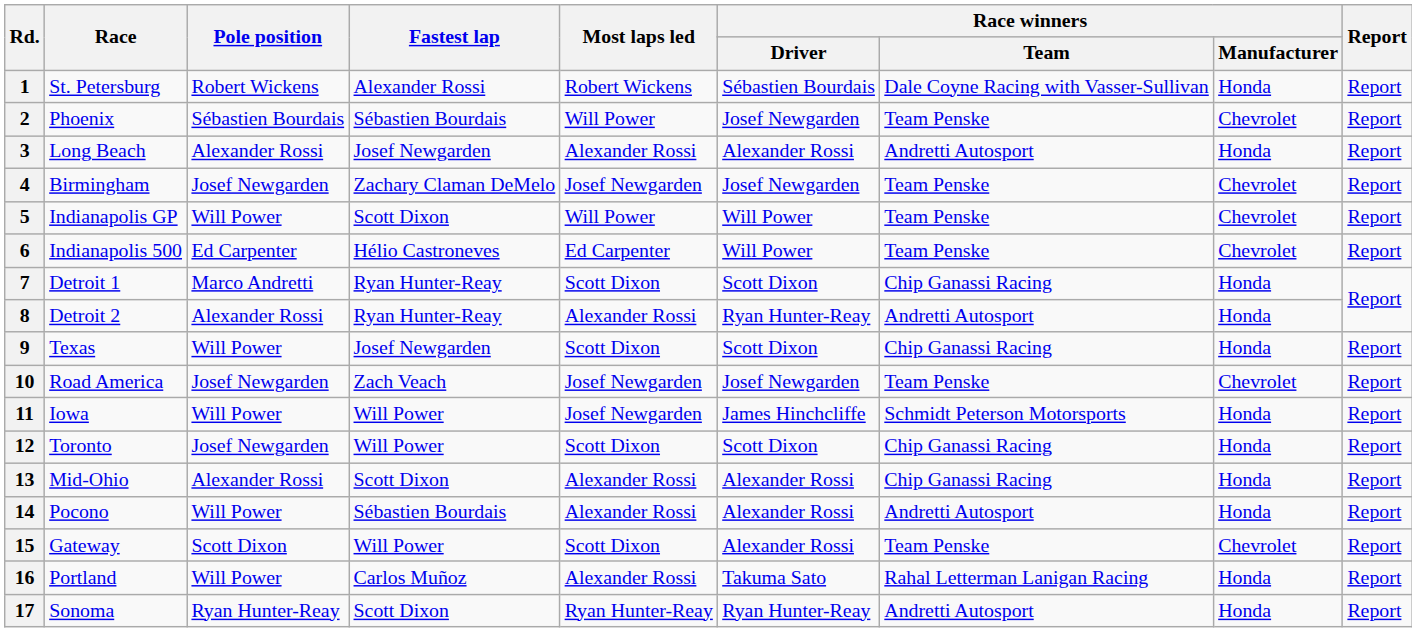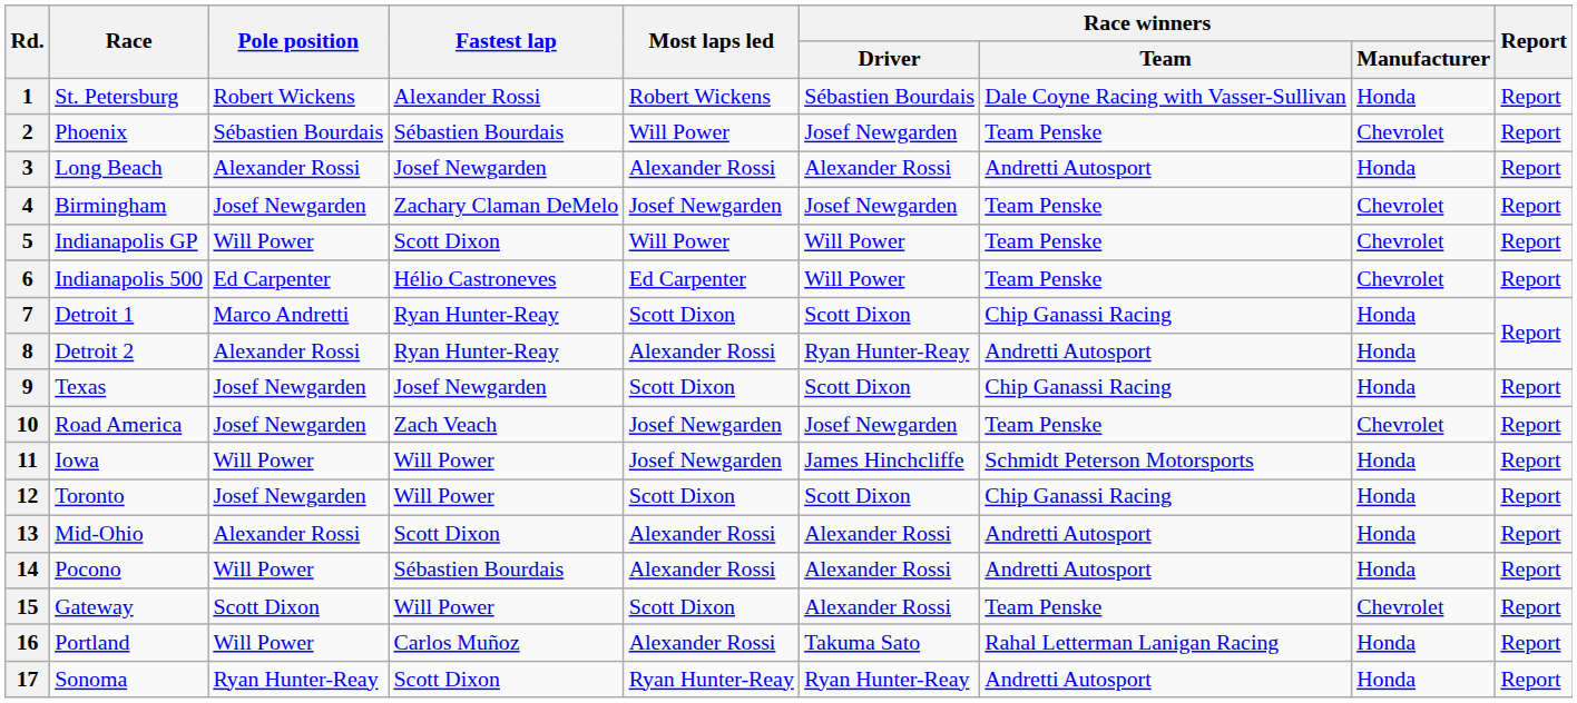9 | Pole position: Will Power -> Josef Newgarden
13 | Race winners / Team: Chip Ganassi Racing -> Andretti Autosport
